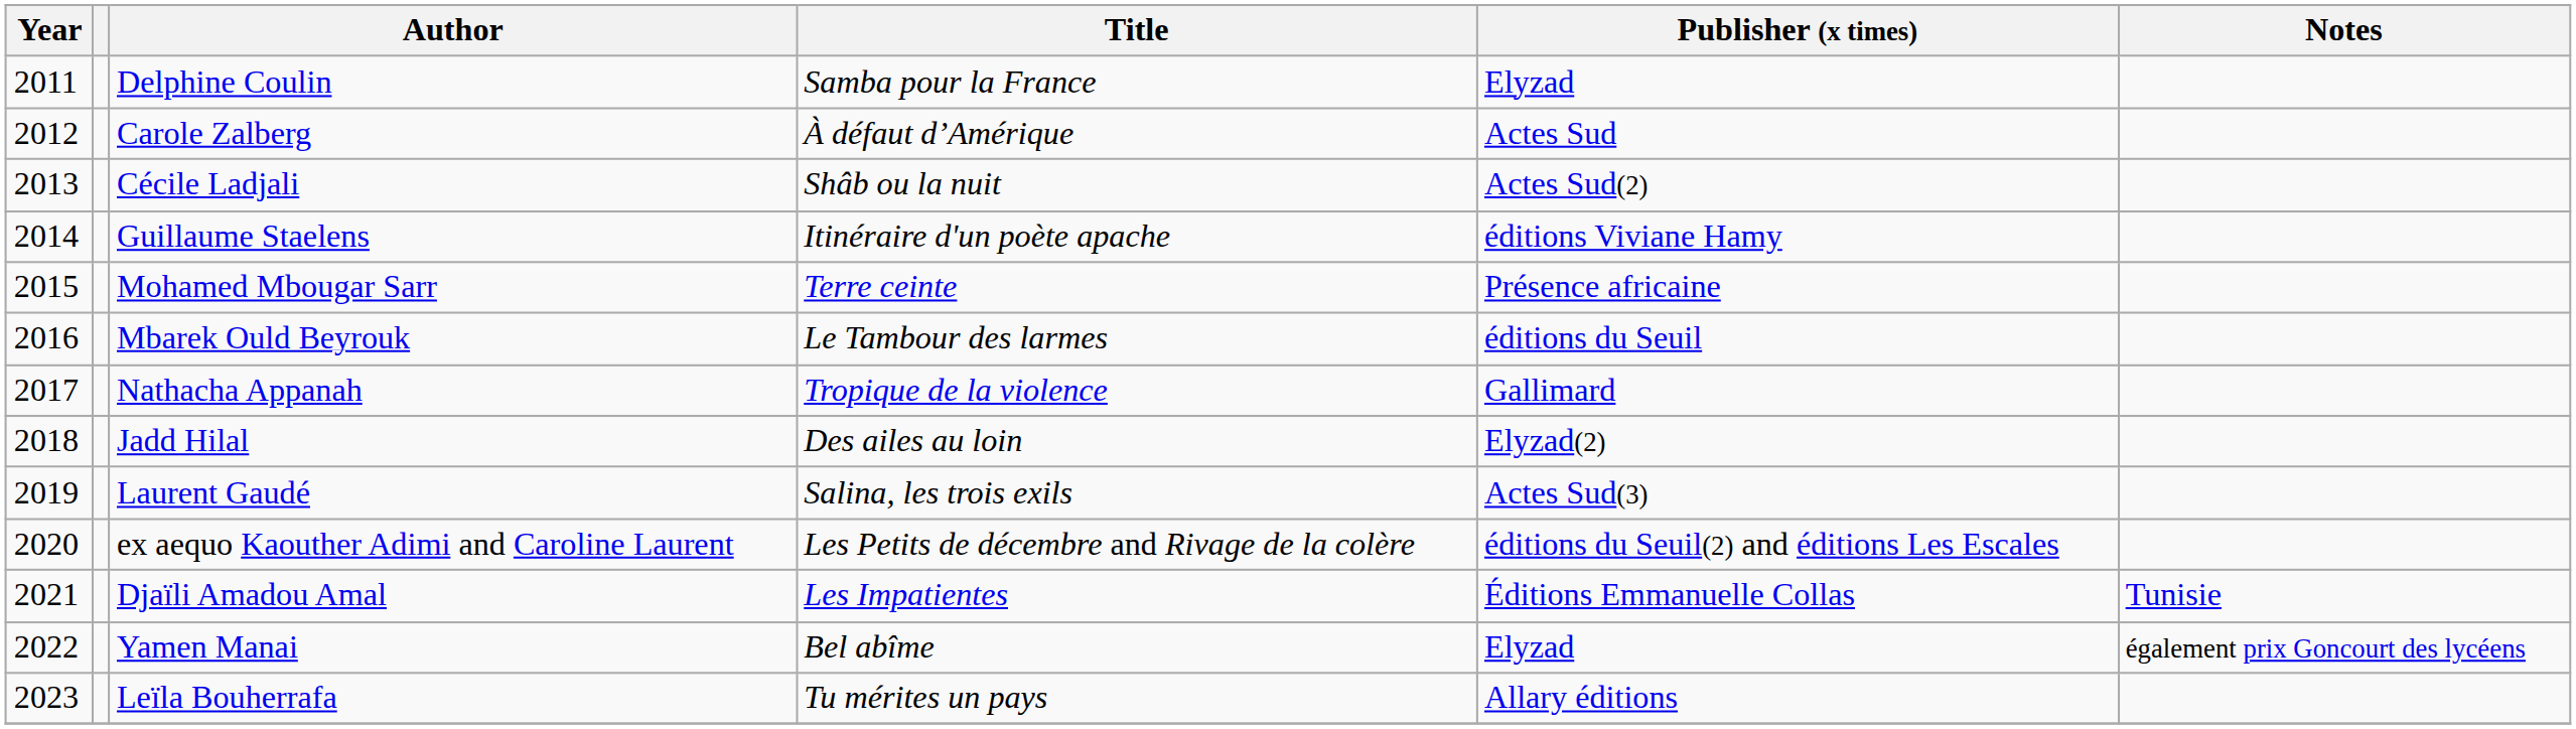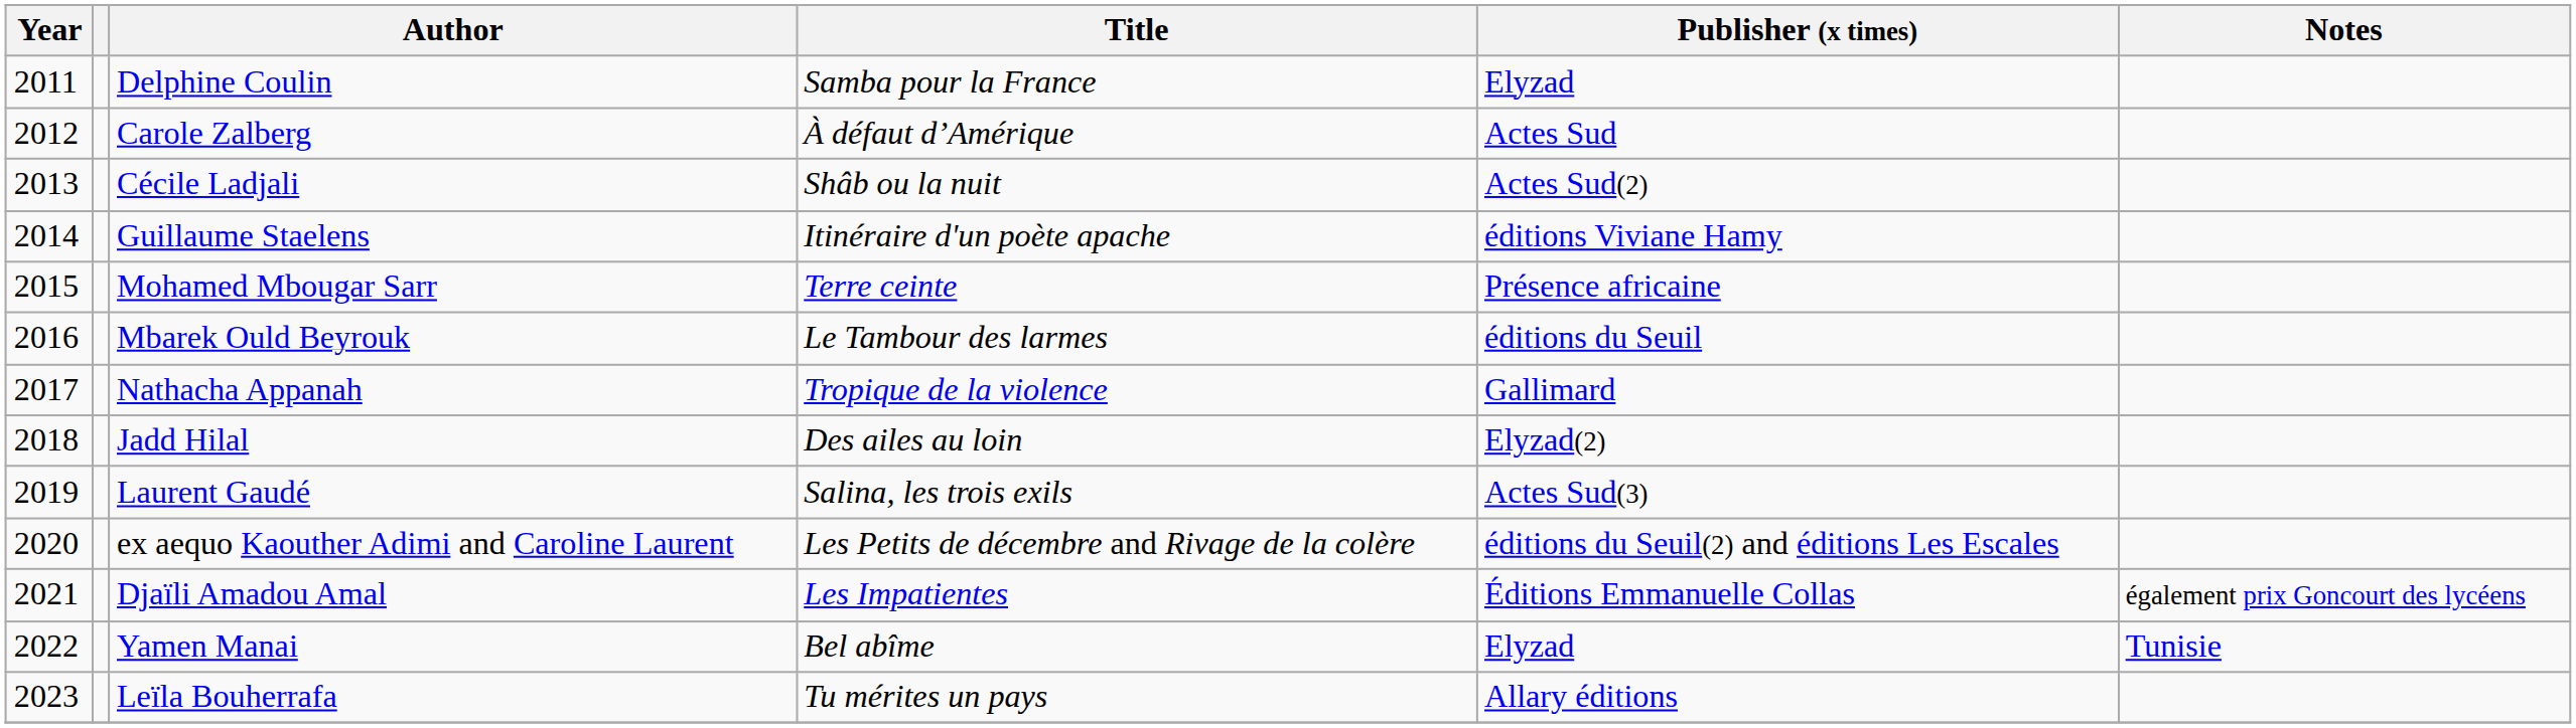Djaïli Amadou Amal | Notes: Tunisie -> également prix Goncourt des lycéens
Yamen Manai | Notes: également prix Goncourt des lycéens -> Tunisie
